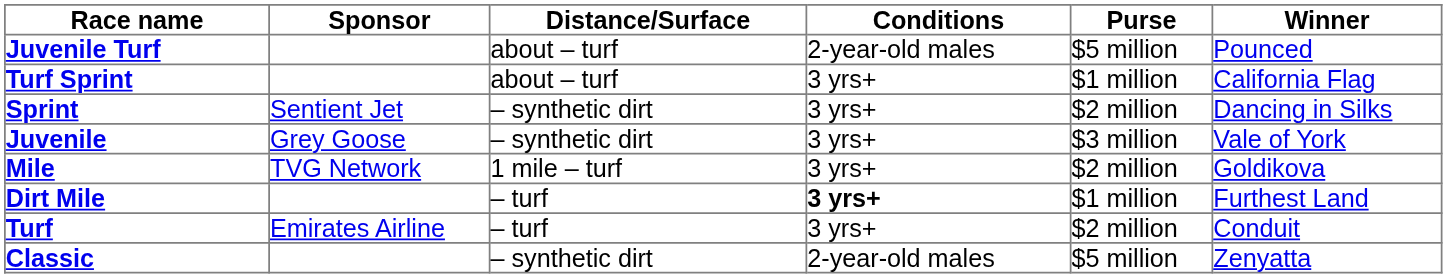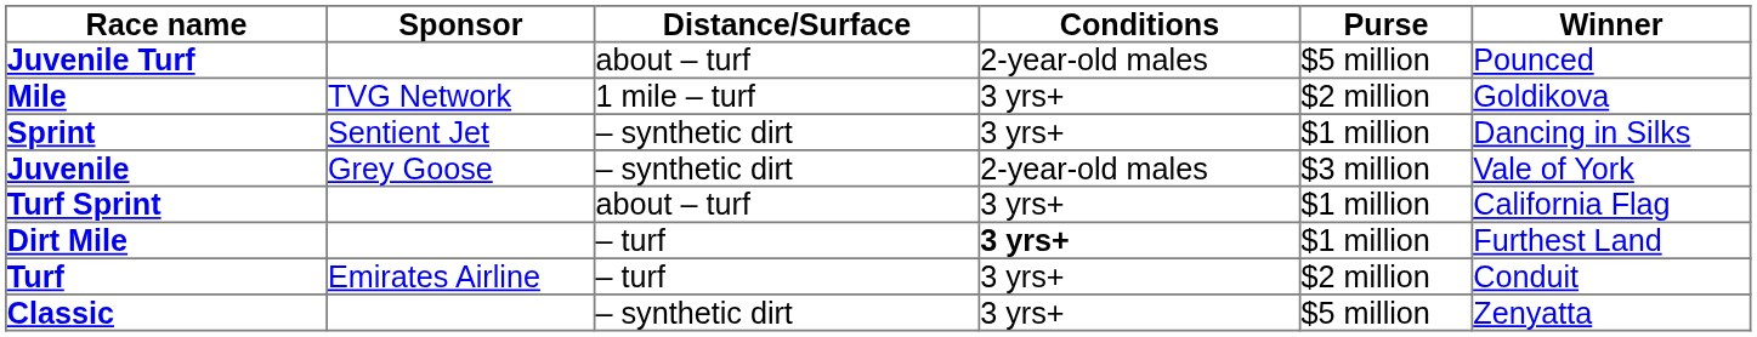rows swapped: Turf Sprint <-> Mile
Sprint | Purse: $2 million -> $1 million
Juvenile | Conditions: 3 yrs+ -> 2-year-old males
Classic | Conditions: 2-year-old males -> 3 yrs+
